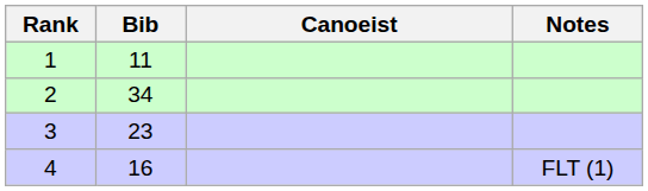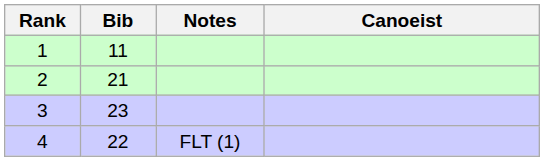columns swapped: Canoeist <-> Notes
2 | Bib: 34 -> 21
4 | Bib: 16 -> 22
